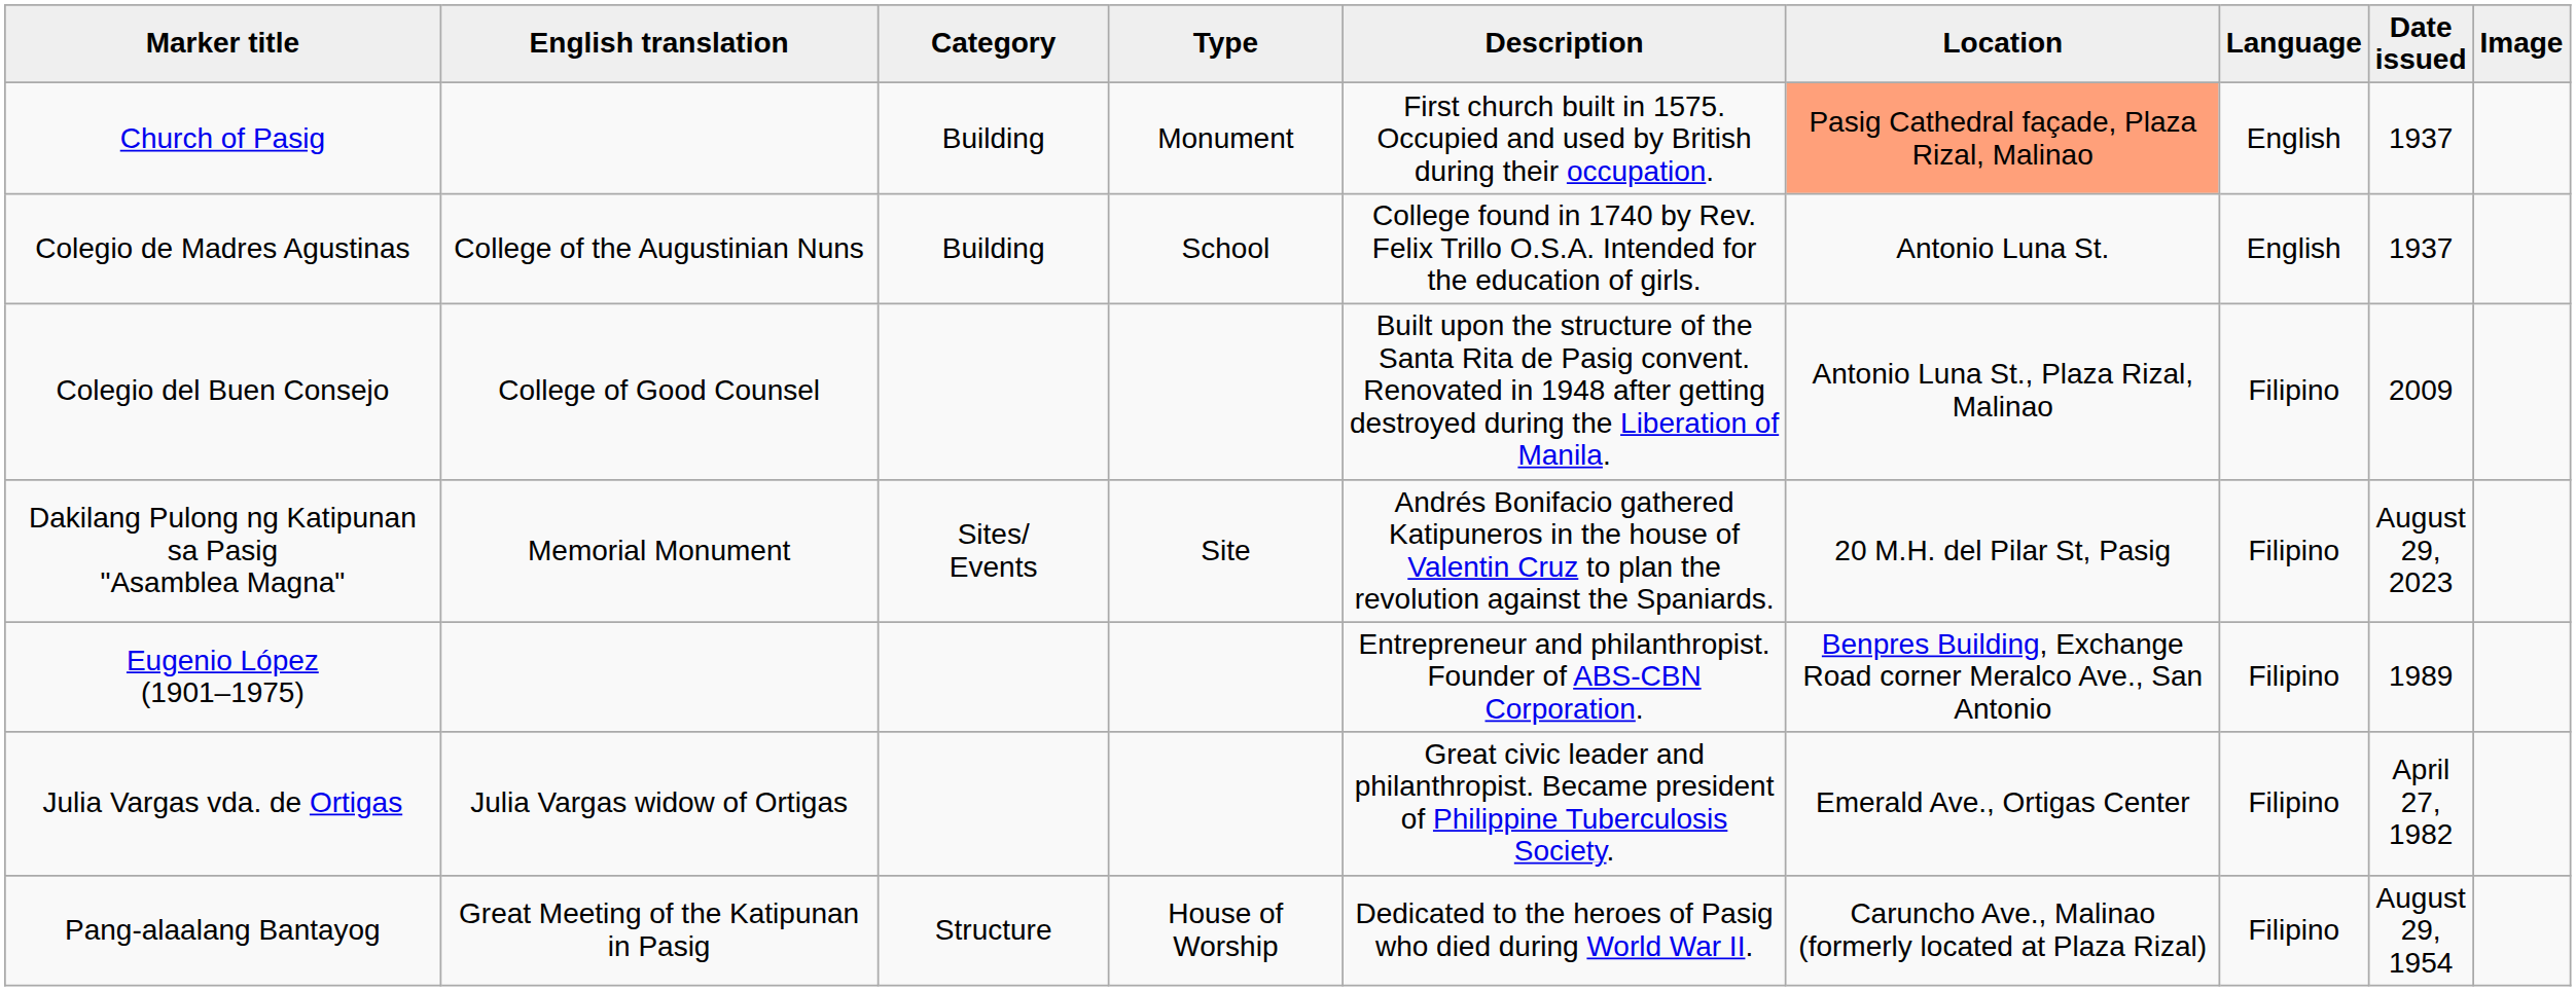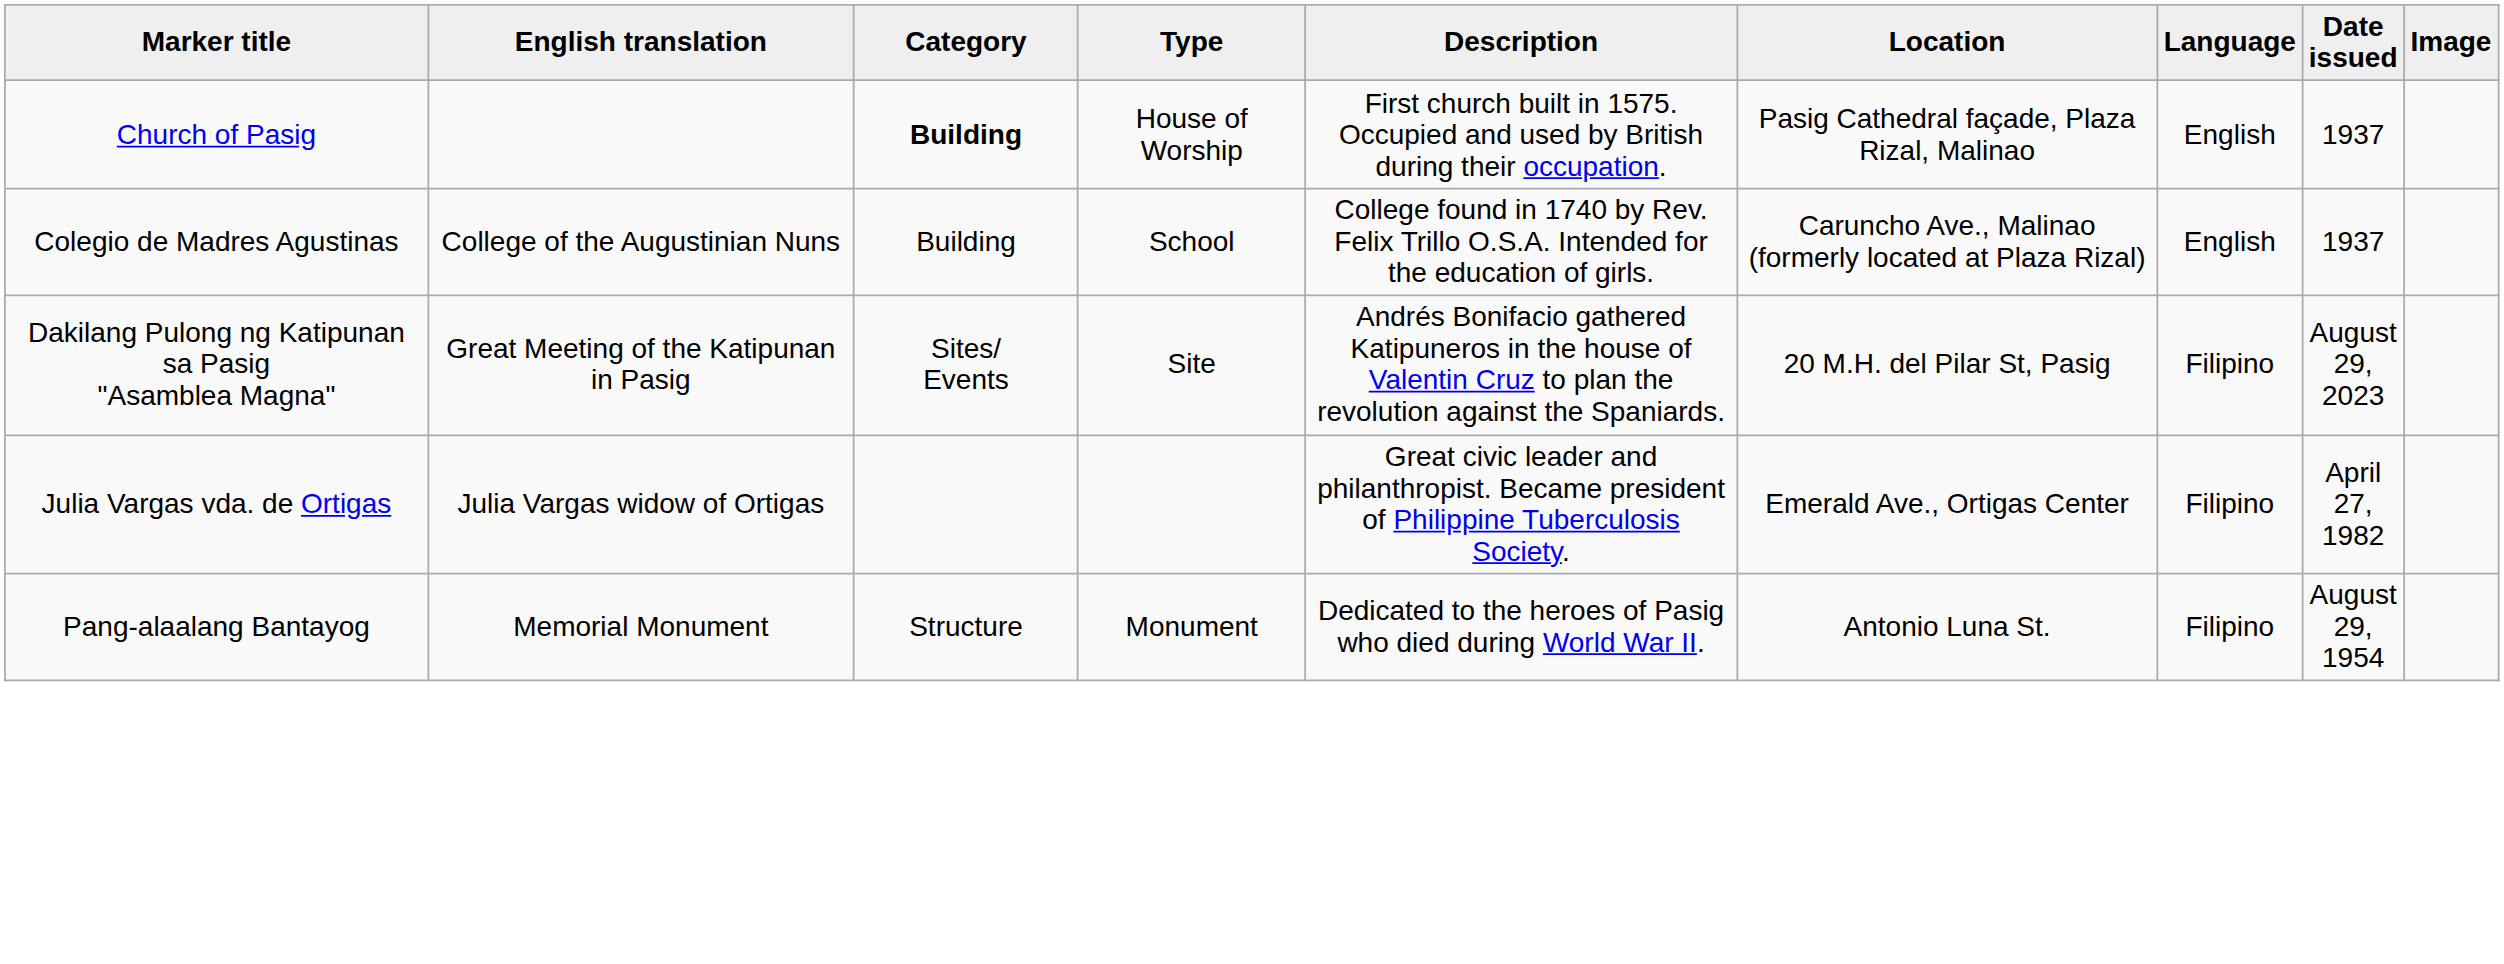Church of Pasig | Category: normal -> bold
Church of Pasig | Type: Monument -> House of Worship
Church of Pasig | Location: lightsalmon background -> no background
Colegio de Madres Agustinas | Location: Antonio Luna St. -> Caruncho Ave., Malinao (formerly located at Plaza Rizal)
- row: Colegio del Buen Consejo | College of Good Counsel | Built upon the structure of the Santa Rita de Pasig convent. Renovated in 1948 after getting destroyed during the Liberation of Manila. | Antonio Luna St., Plaza Rizal, Malinao | Filipino | 2009
Dakilang Pulong ng Katipunan sa Pasig "Asamblea Magna" | English translation: Memorial Monument -> Great Meeting of the Katipunan in Pasig
- row: Eugenio López (1901–1975) | Entrepreneur and philanthropist. Founder of ABS-CBN Corporation. | Benpres Building, Exchange Road corner Meralco Ave., San Antonio | Filipino | 1989
Pang-alaalang Bantayog | English translation: Great Meeting of the Katipunan in Pasig -> Memorial Monument
Pang-alaalang Bantayog | Type: House of Worship -> Monument
Pang-alaalang Bantayog | Location: Caruncho Ave., Malinao (formerly located at Plaza Rizal) -> Antonio Luna St.
